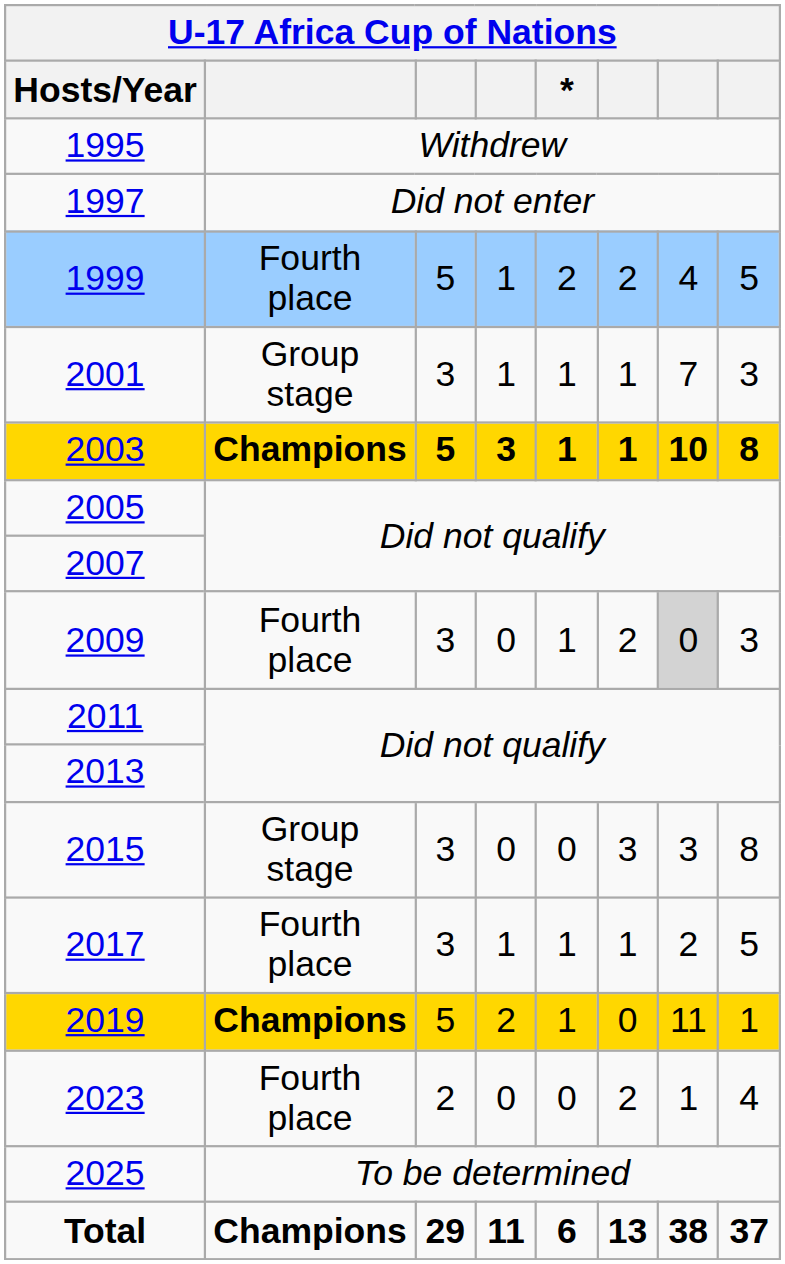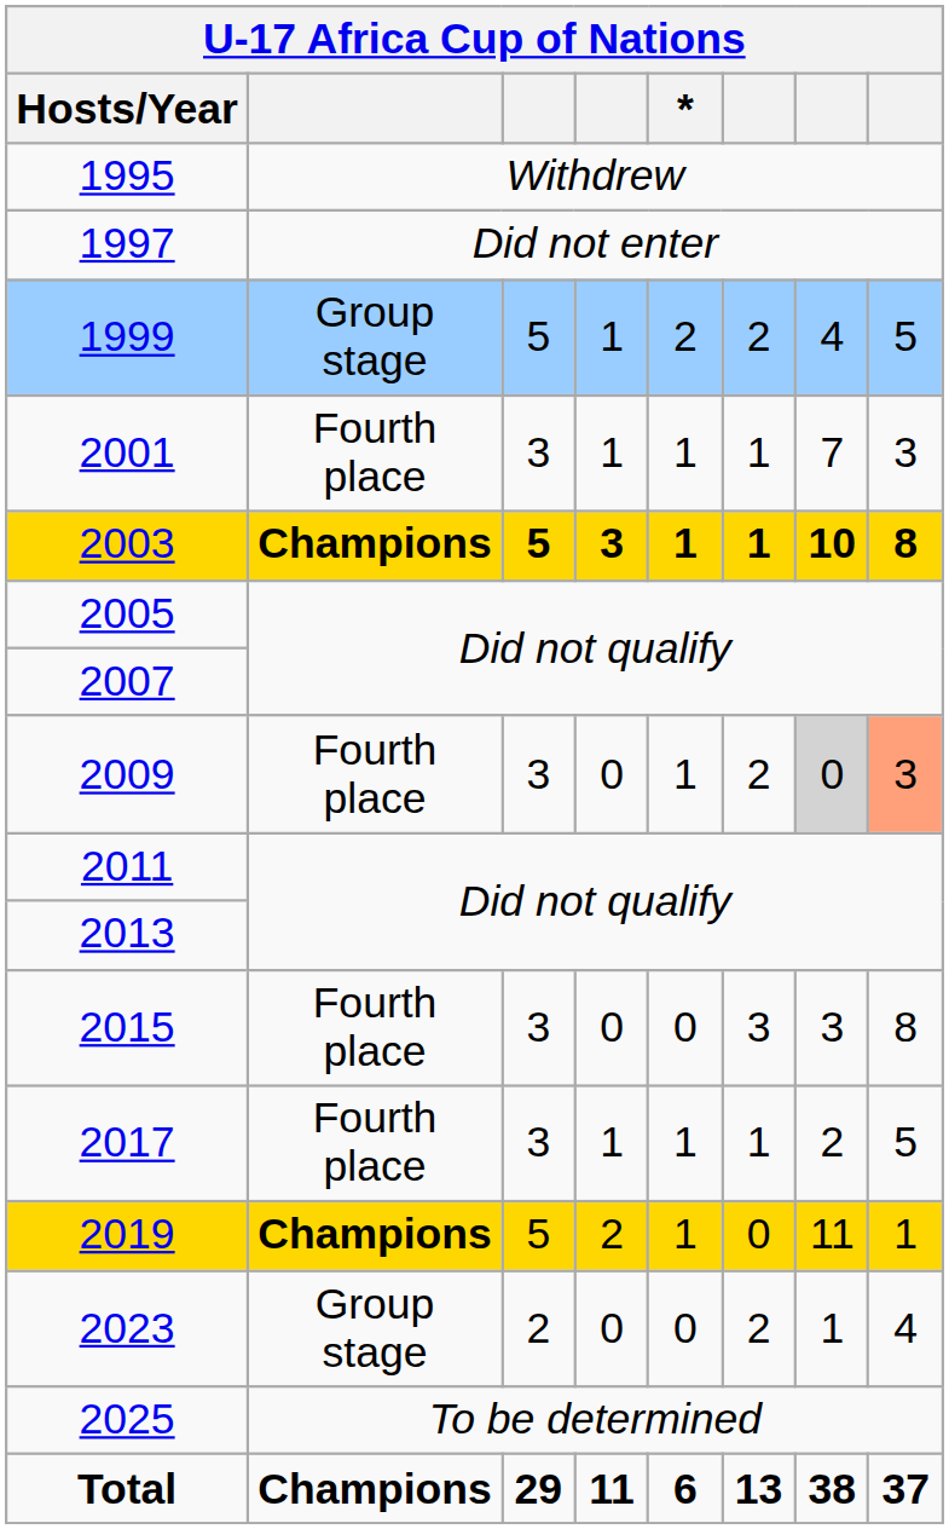1999 | column 2: Fourth place -> Group stage
2001 | column 2: Group stage -> Fourth place
2009 | column 8: no background -> lightsalmon background
2015 | column 2: Group stage -> Fourth place
2023 | column 2: Fourth place -> Group stage
